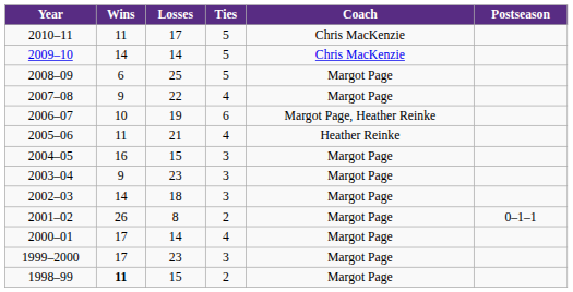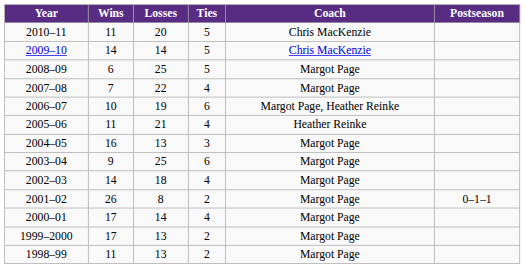2010–11 | Losses: 17 -> 20
2007–08 | Wins: 9 -> 7
2004–05 | Losses: 15 -> 13
2003–04 | Losses: 23 -> 25
2003–04 | Ties: 3 -> 6
2002–03 | Ties: 3 -> 4
1999–2000 | Losses: 23 -> 13
1999–2000 | Ties: 3 -> 2
1998–99 | Wins: bold -> normal
1998–99 | Losses: 15 -> 13
